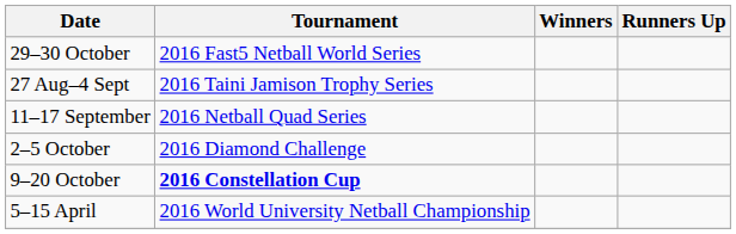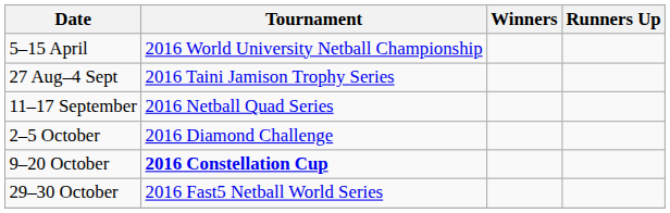rows swapped: 5–15 April <-> 29–30 October
